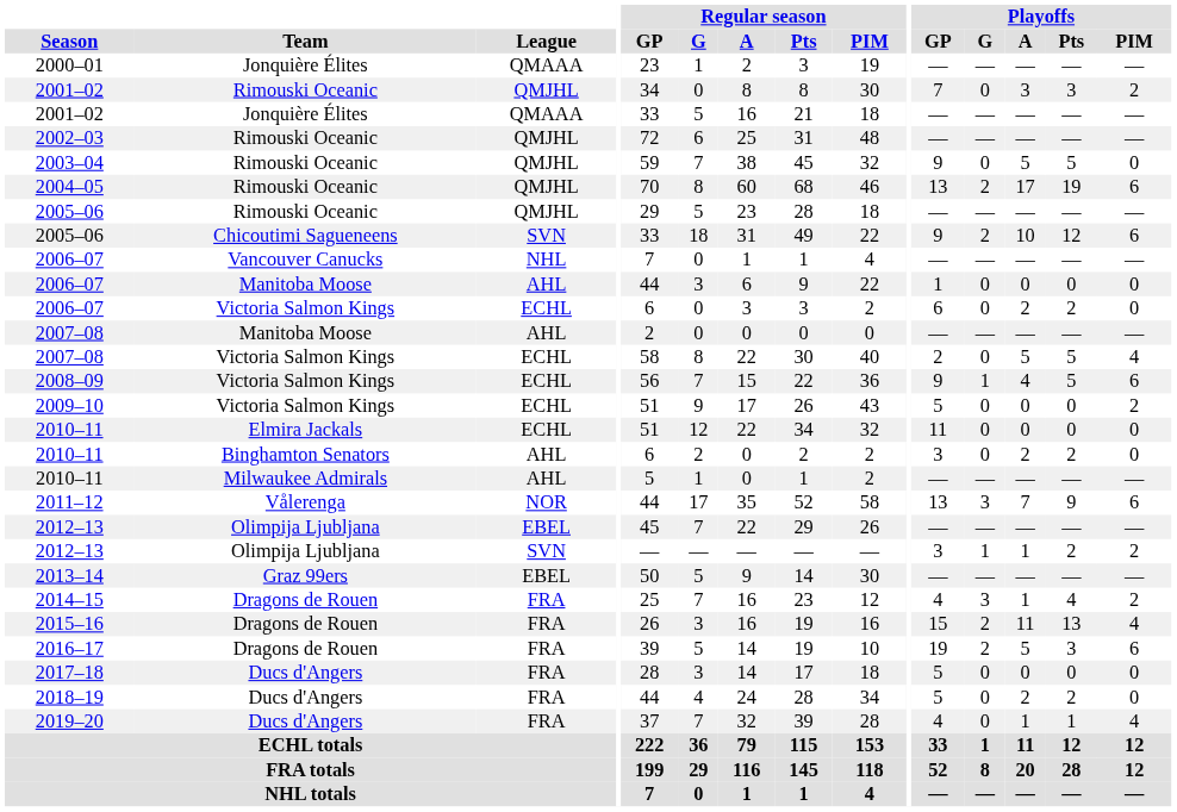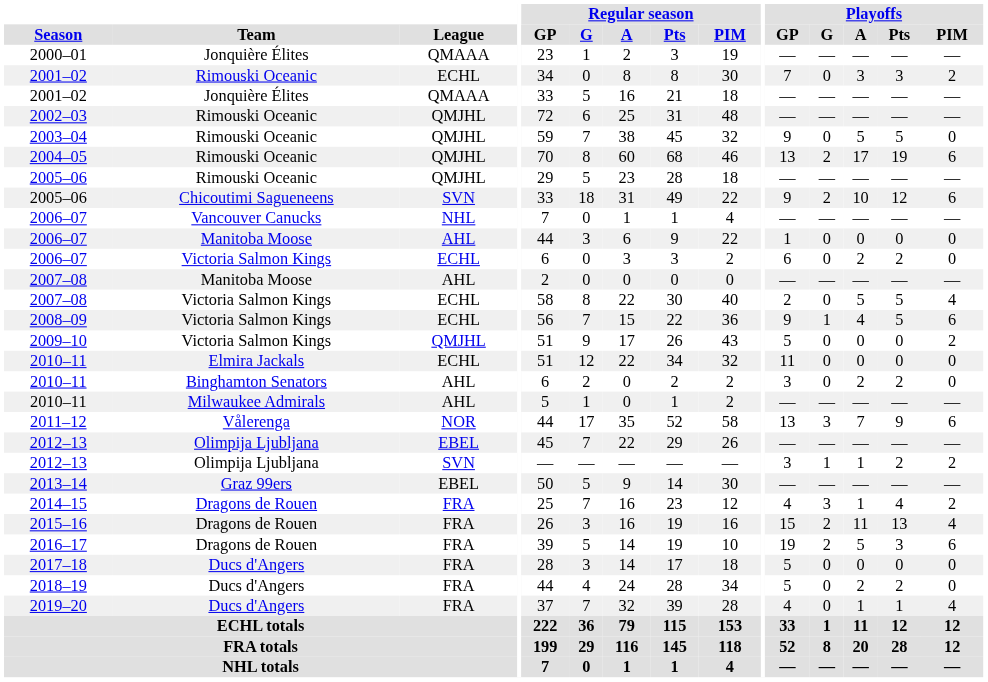2001–02 / Rimouski Oceanic | League: QMJHL -> ECHL
2009–10 | League: ECHL -> QMJHL
